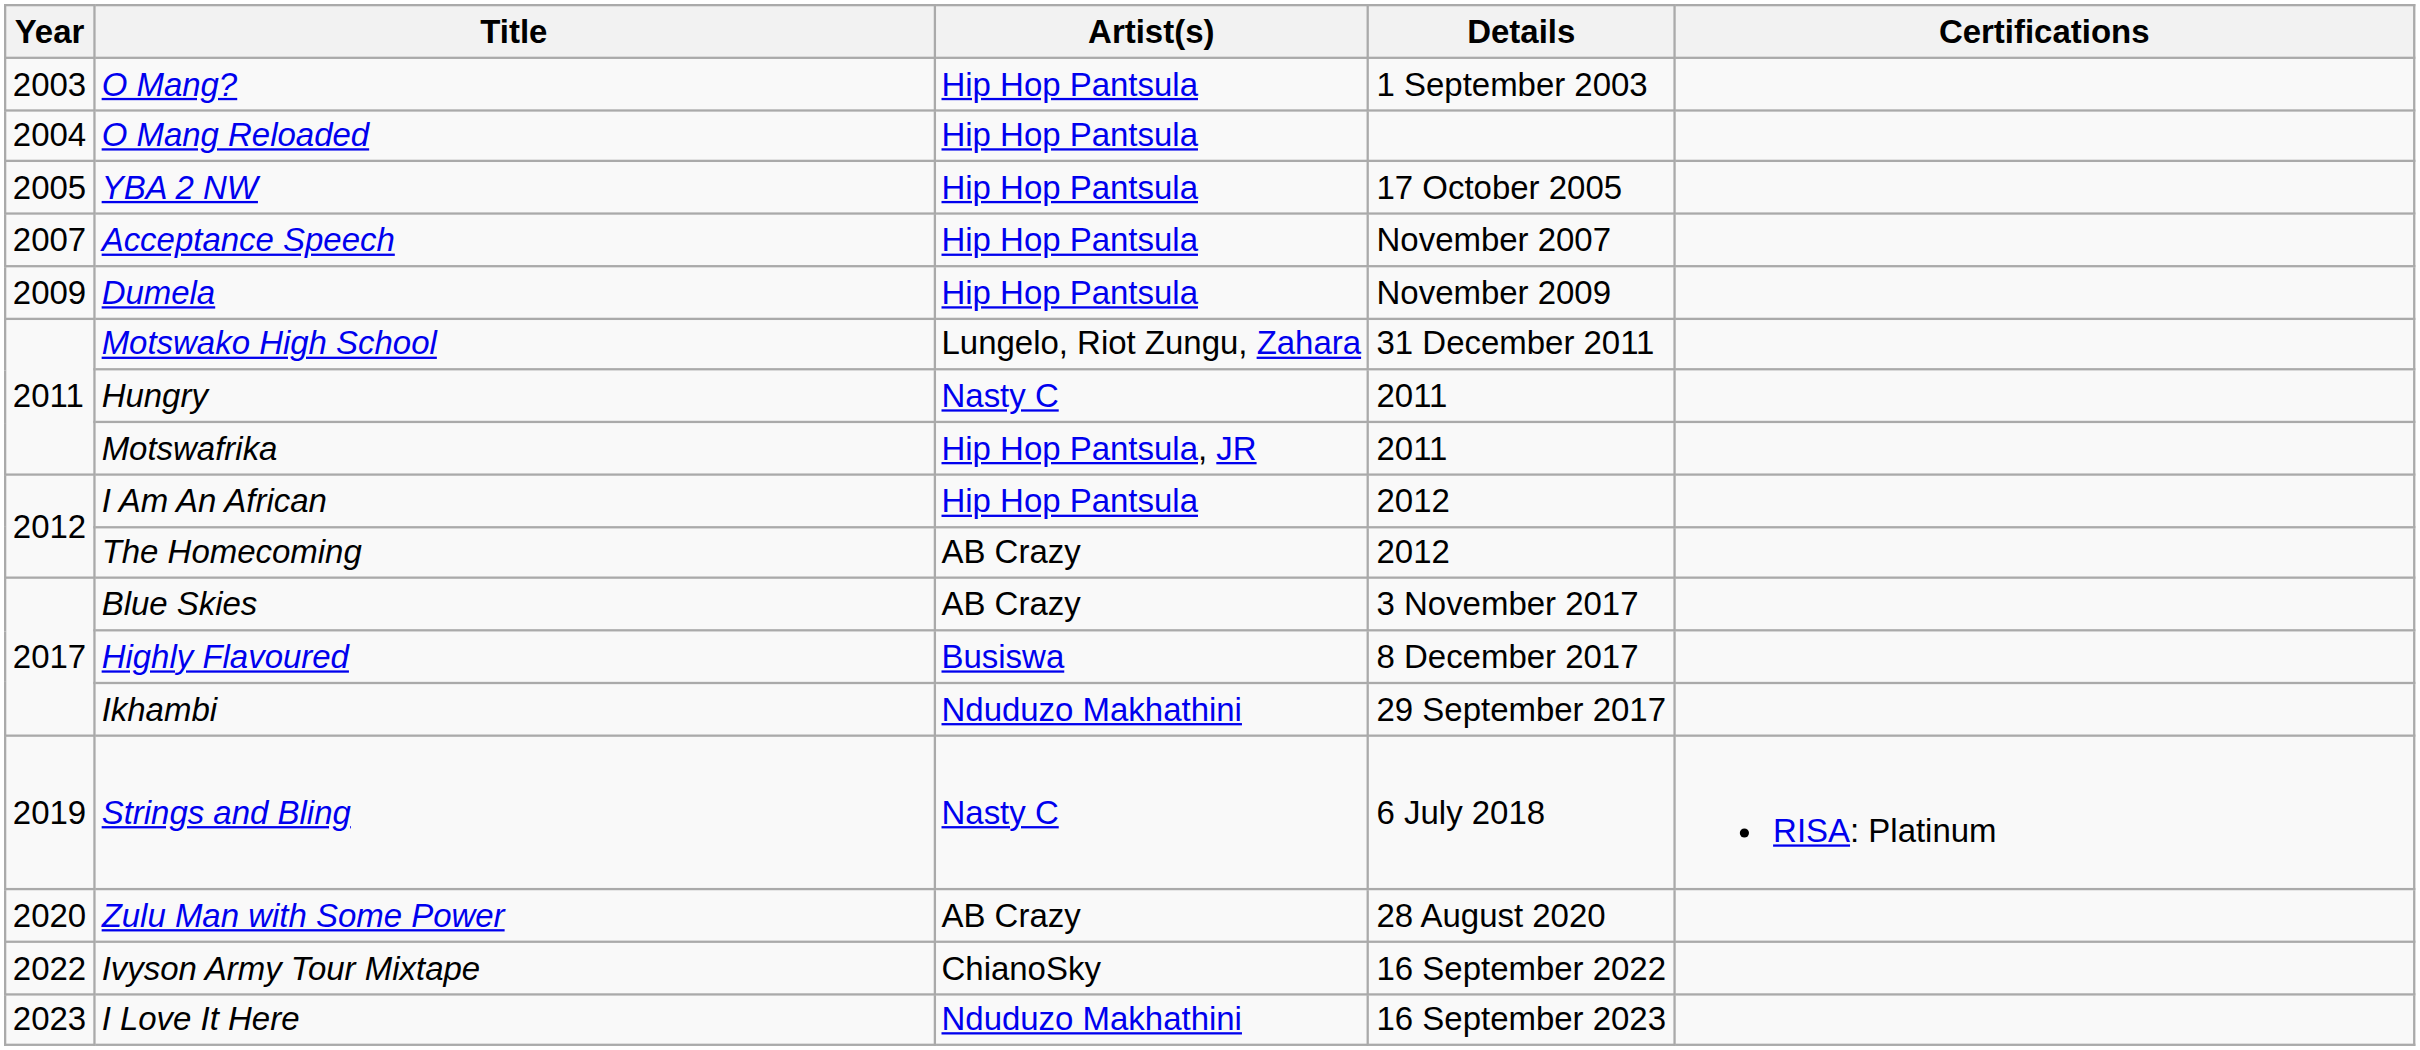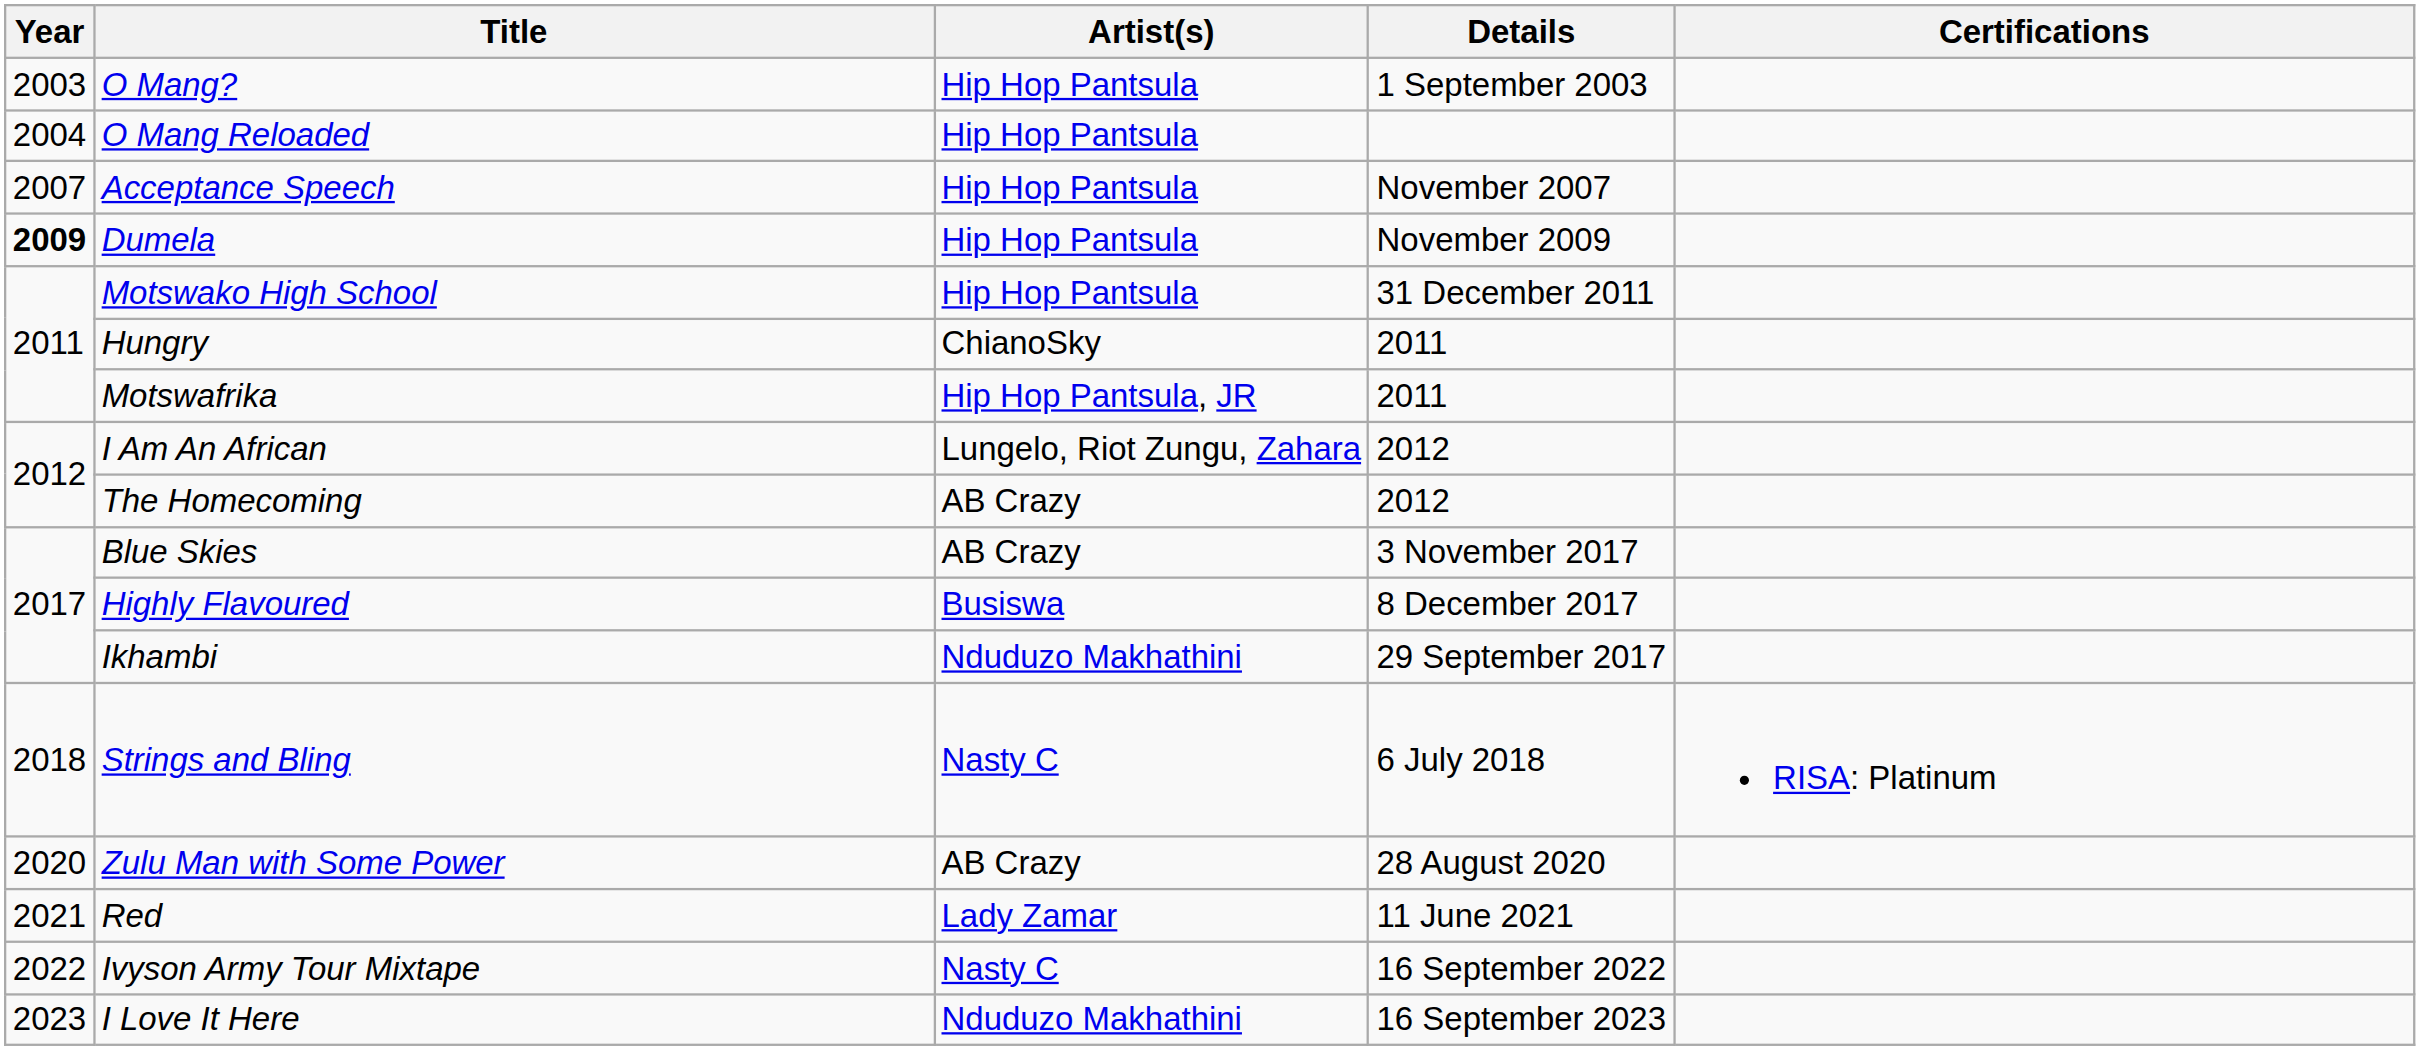- row: 2005 | YBA 2 NW | Hip Hop Pantsula | 17 October 2005
Dumela | Year: normal -> bold
Motswako High School | Artist(s): Lungelo, Riot Zungu, Zahara -> Hip Hop Pantsula
Hungry | Artist(s): Nasty C -> ChianoSky
I Am An African | Artist(s): Hip Hop Pantsula -> Lungelo, Riot Zungu, Zahara
Strings and Bling | Year: 2019 -> 2018
+ row: 2021 | Red | Lady Zamar | 11 June 2021
Ivyson Army Tour Mixtape | Artist(s): ChianoSky -> Nasty C
